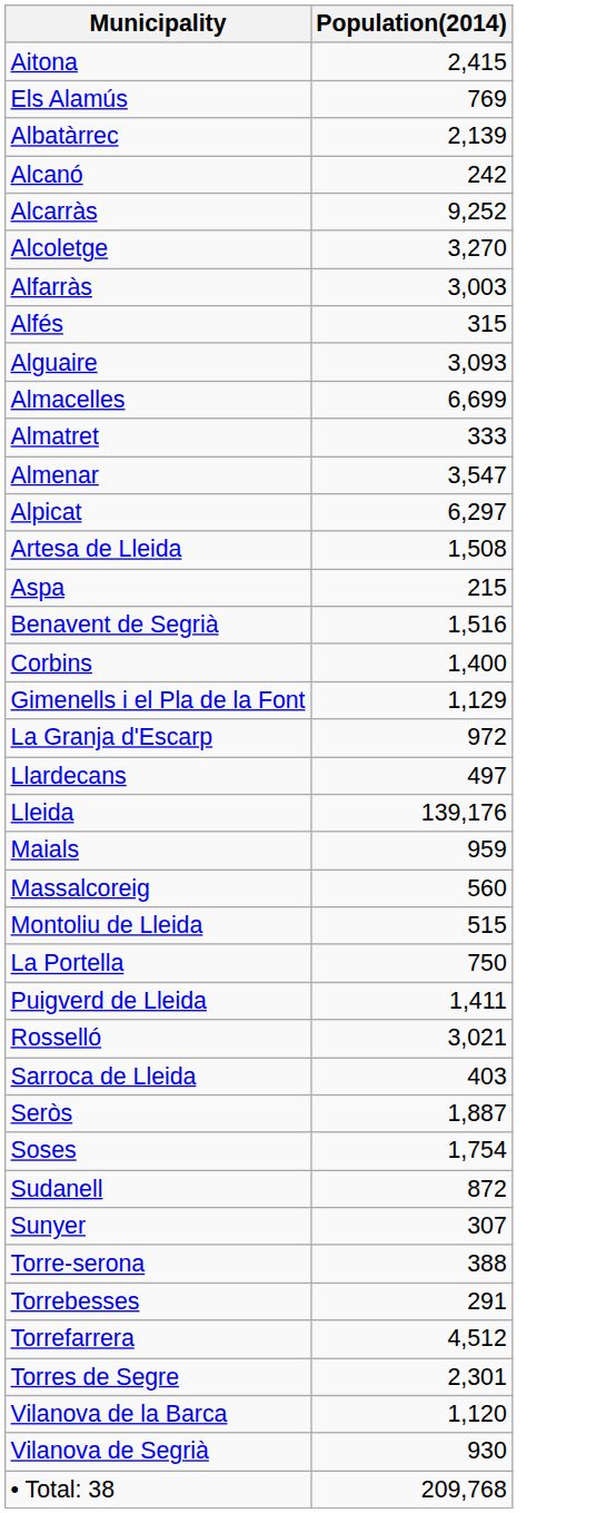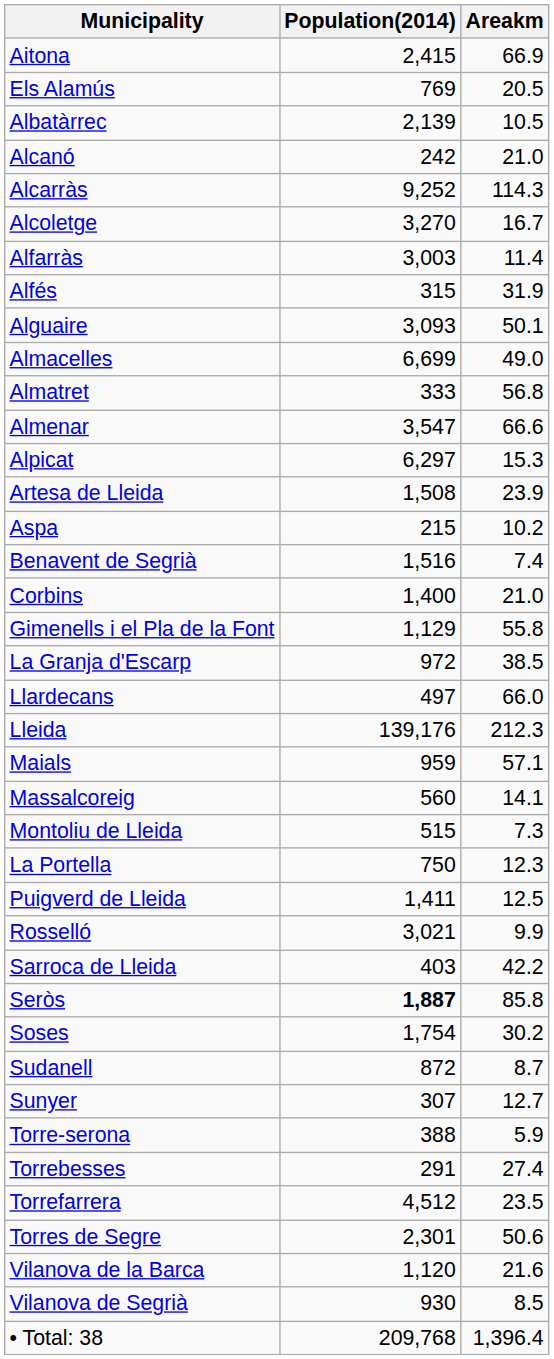+ column: Areakm | 66.9 | 20.5 | 10.5 | 21.0 | 114.3 | 16.7 | 11.4 | 31.9 | 50.1 | 49.0 | 56.8 | 66.6 | 15.3 | 23.9 | 10.2 | 7.4 | 21.0 | 55.8 | 38.5 | 66.0 | 212.3 | 57.1 | 14.1 | 7.3 | 12.3 | 12.5 | 9.9 | 42.2 | 85.8 | 30.2 | 8.7 | 12.7 | 5.9 | 27.4 | 23.5 | 50.6 | 21.6 | 8.5 | 1,396.4
Seròs | Population(2014): normal -> bold
